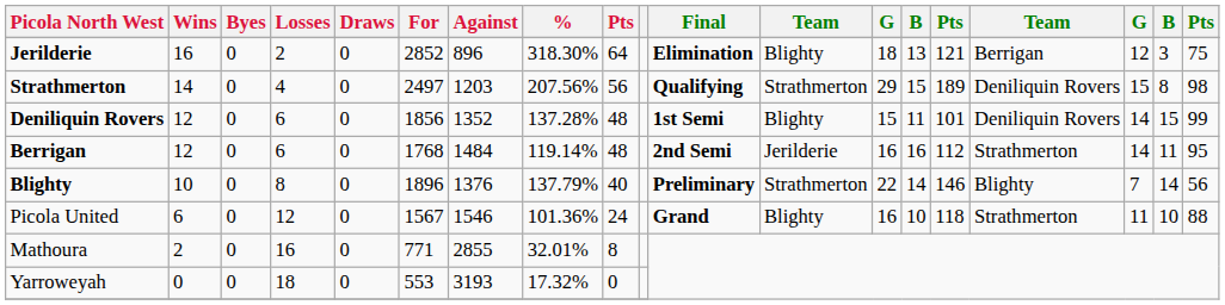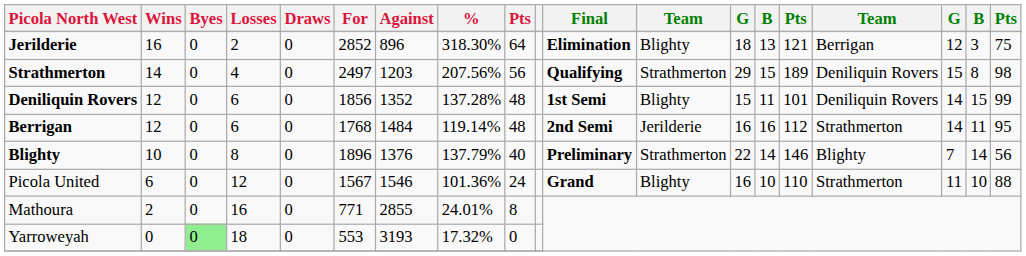Picola United | column 15: 118 -> 110
Mathoura | %: 32.01% -> 24.01%
Yarroweyah | Byes: no background -> lightgreen background
